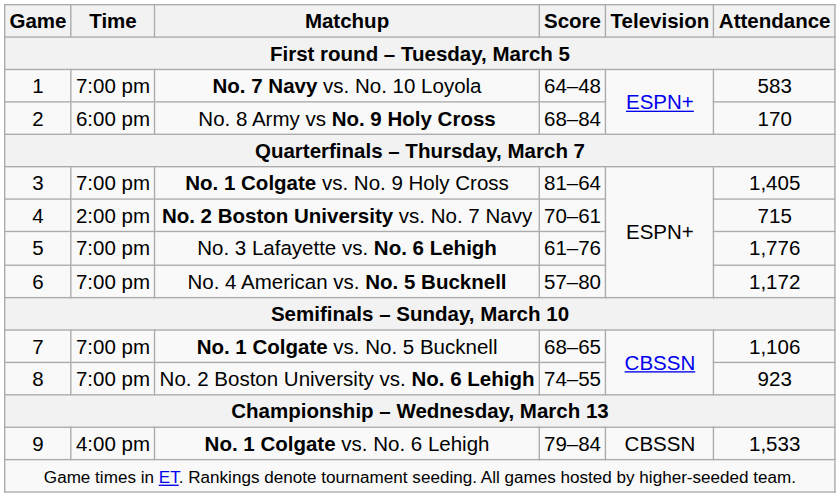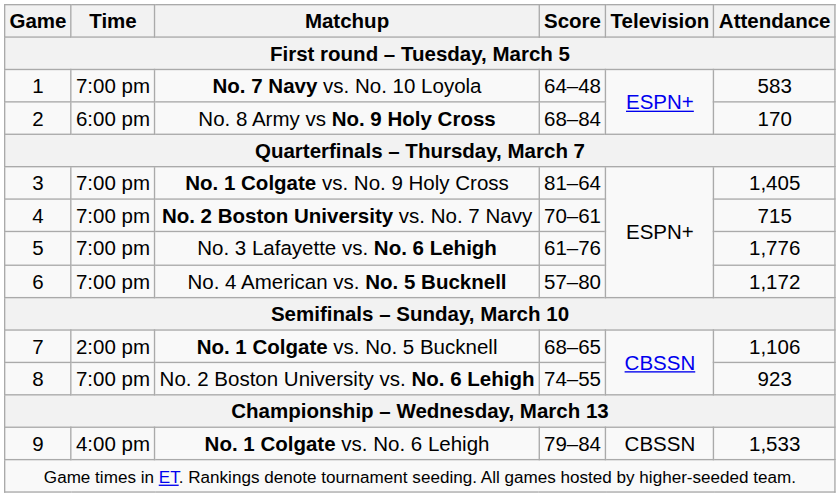No. 2 Boston University vs. No. 7 Navy | Time: 2:00 pm -> 7:00 pm
No. 1 Colgate vs. No. 5 Bucknell | Time: 7:00 pm -> 2:00 pm
